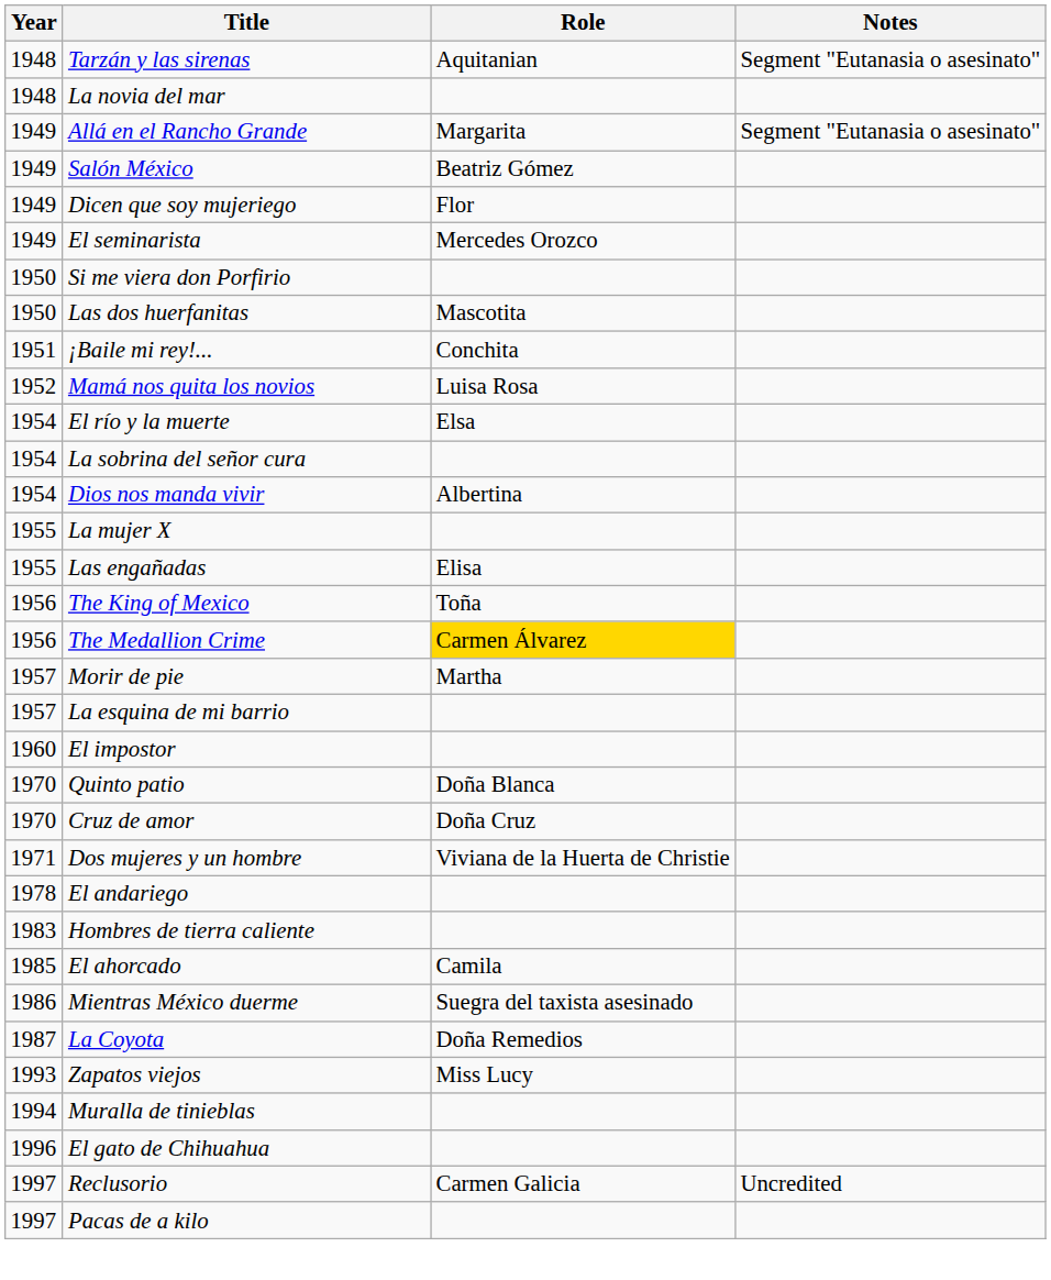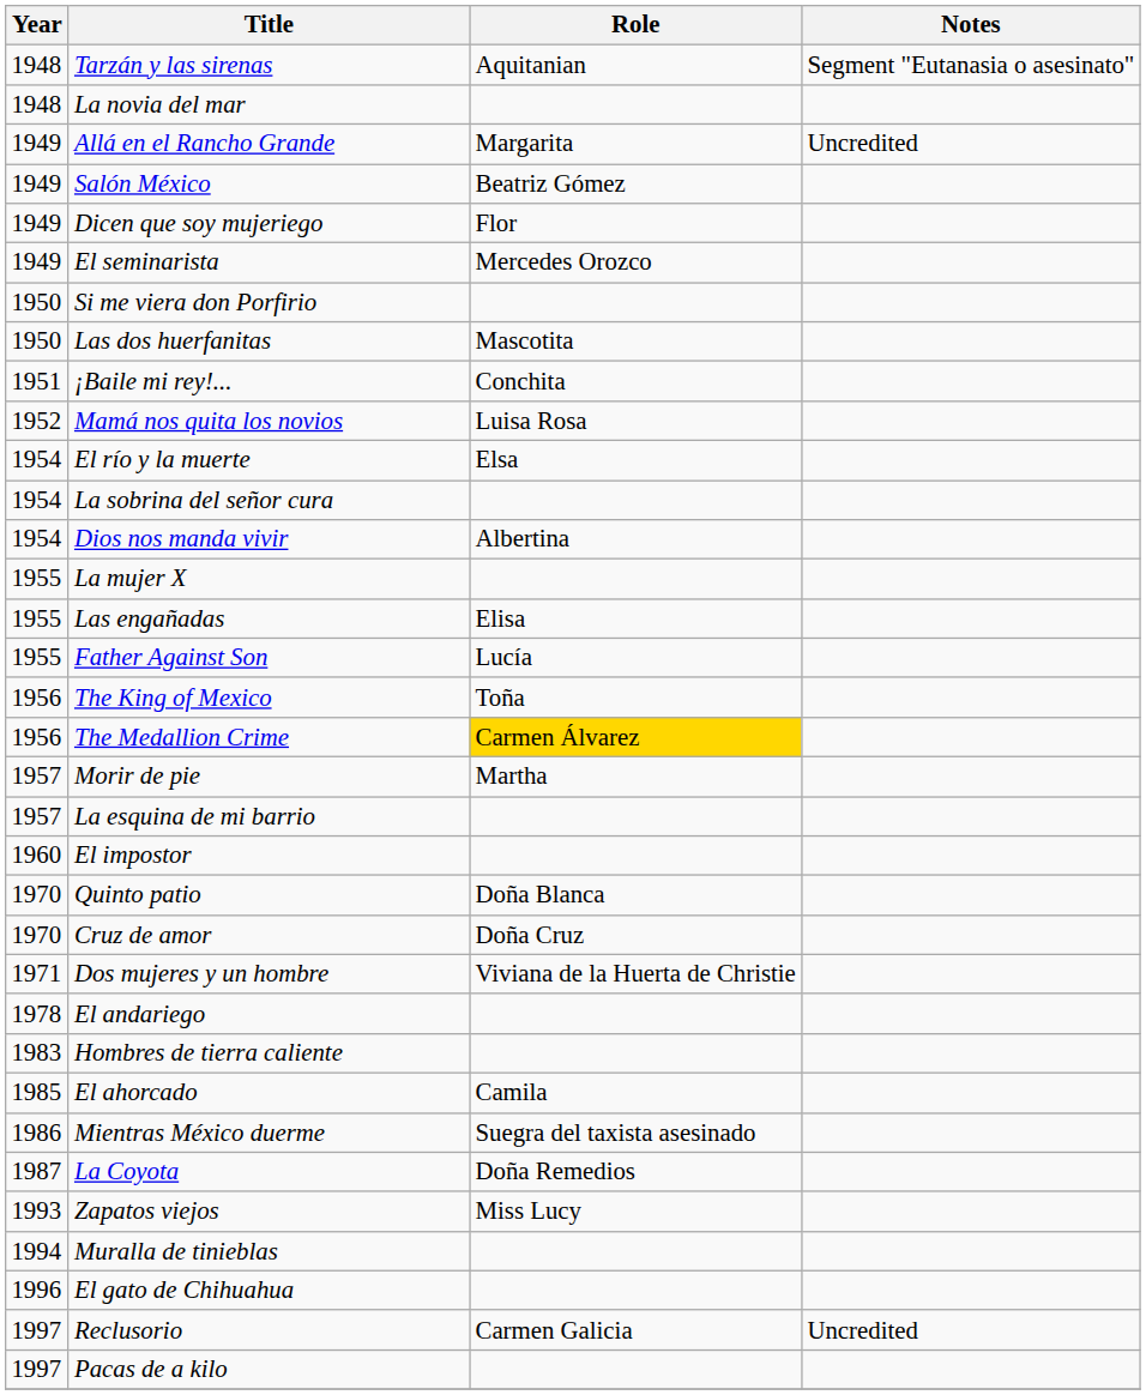Allá en el Rancho Grande | Notes: Segment "Eutanasia o asesinato" -> Uncredited
+ row: 1955 | Father Against Son | Lucía
